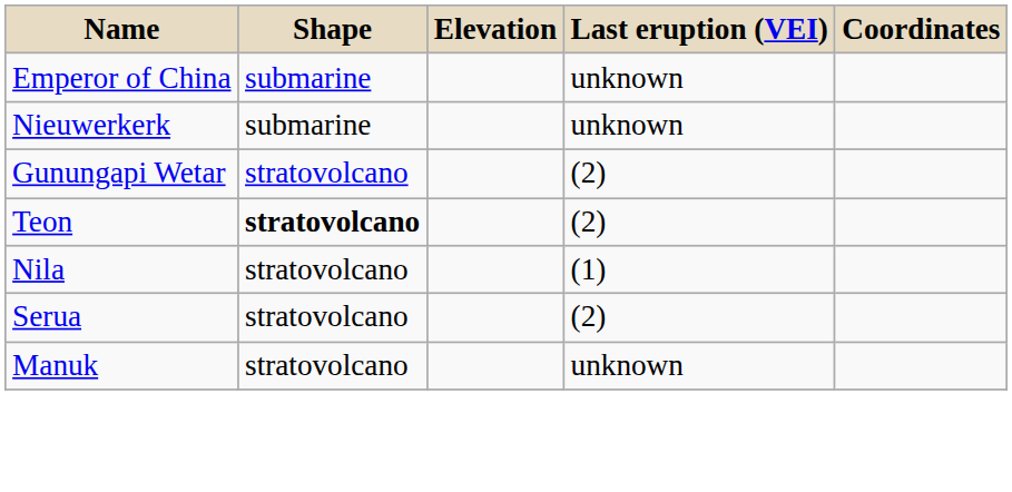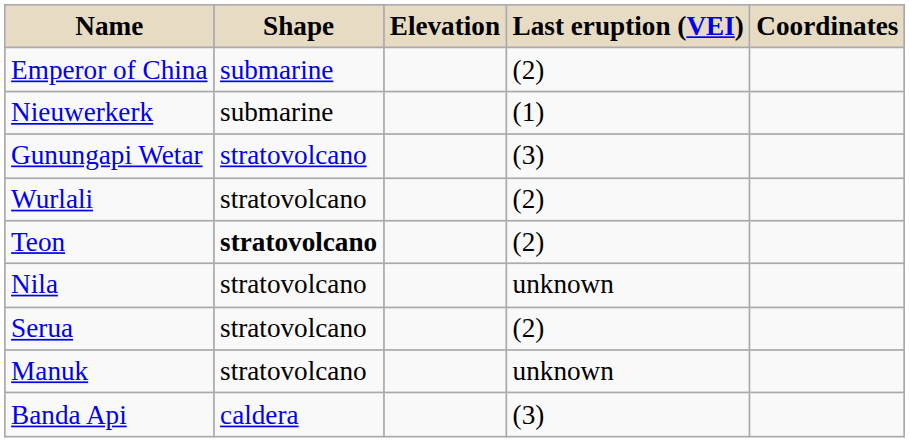Emperor of China | Last eruption (VEI): unknown -> (2)
Nieuwerkerk | Last eruption (VEI): unknown -> (1)
Gunungapi Wetar | Last eruption (VEI): (2) -> (3)
+ row: Wurlali | stratovolcano | (2)
Nila | Last eruption (VEI): (1) -> unknown
+ row: Banda Api | caldera | (3)
